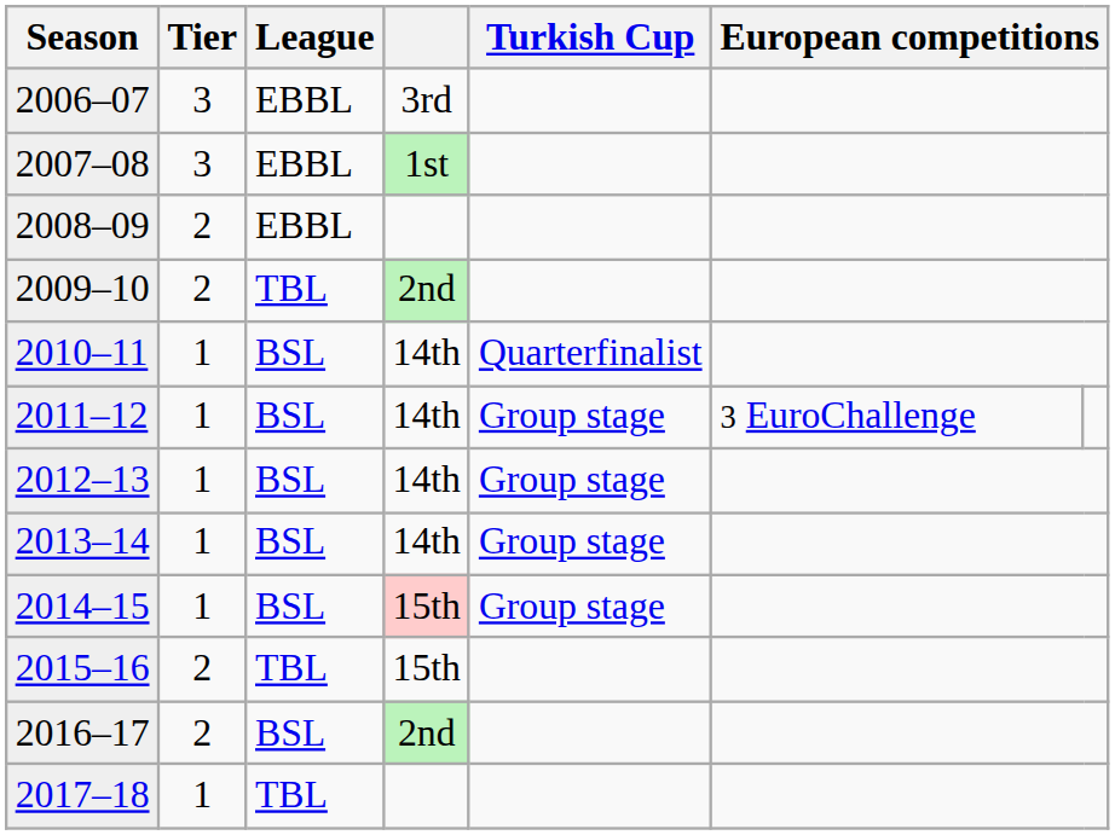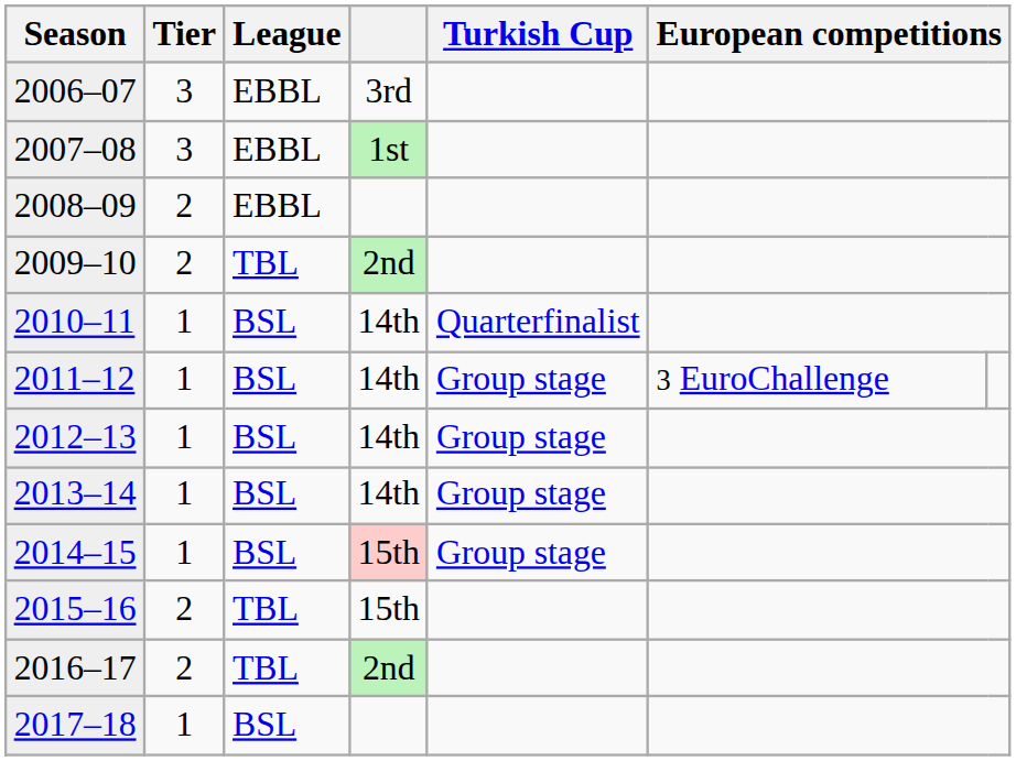2016–17 | League: BSL -> TBL
2017–18 | League: TBL -> BSL
